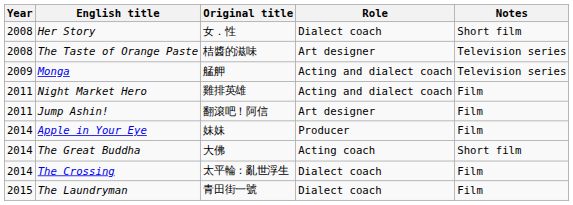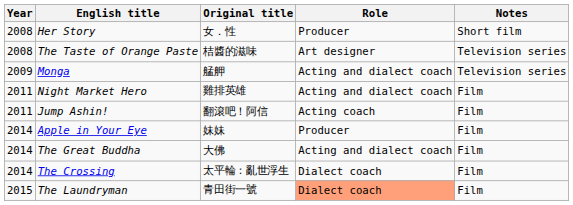Her Story | Role: Dialect coach -> Producer
Jump Ashin! | Role: Art designer -> Acting coach
The Great Buddha | Role: Acting coach -> Acting and dialect coach
The Great Buddha | Notes: Short film -> Film
The Laundryman | Role: no background -> lightsalmon background
